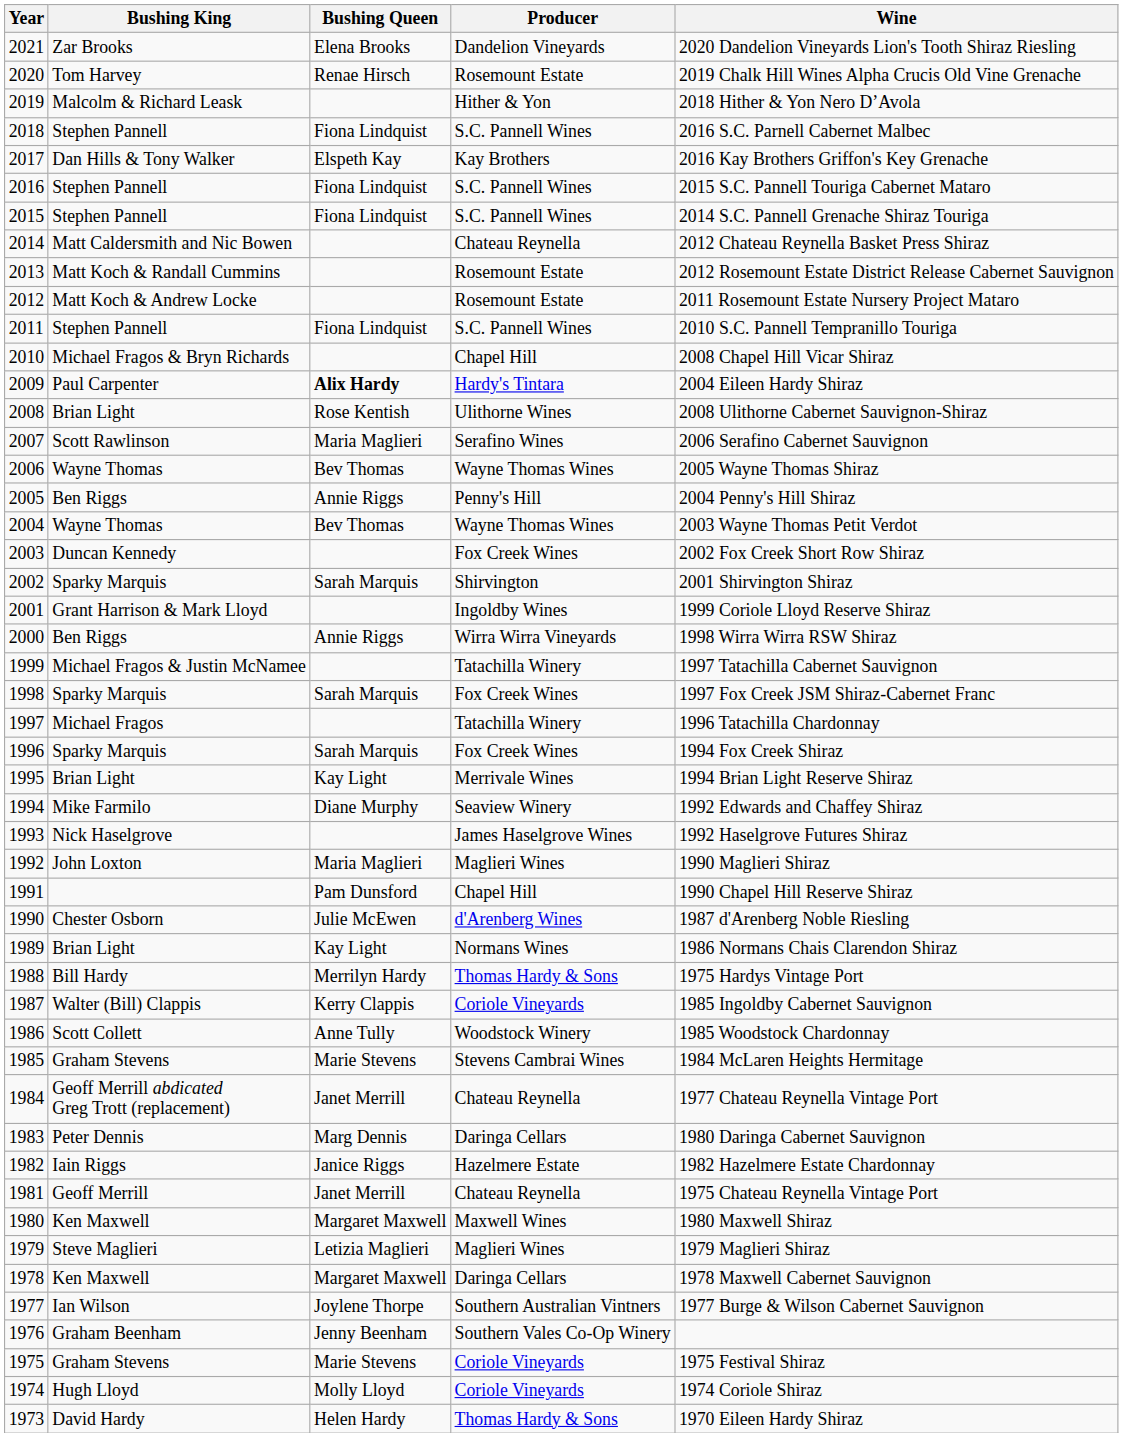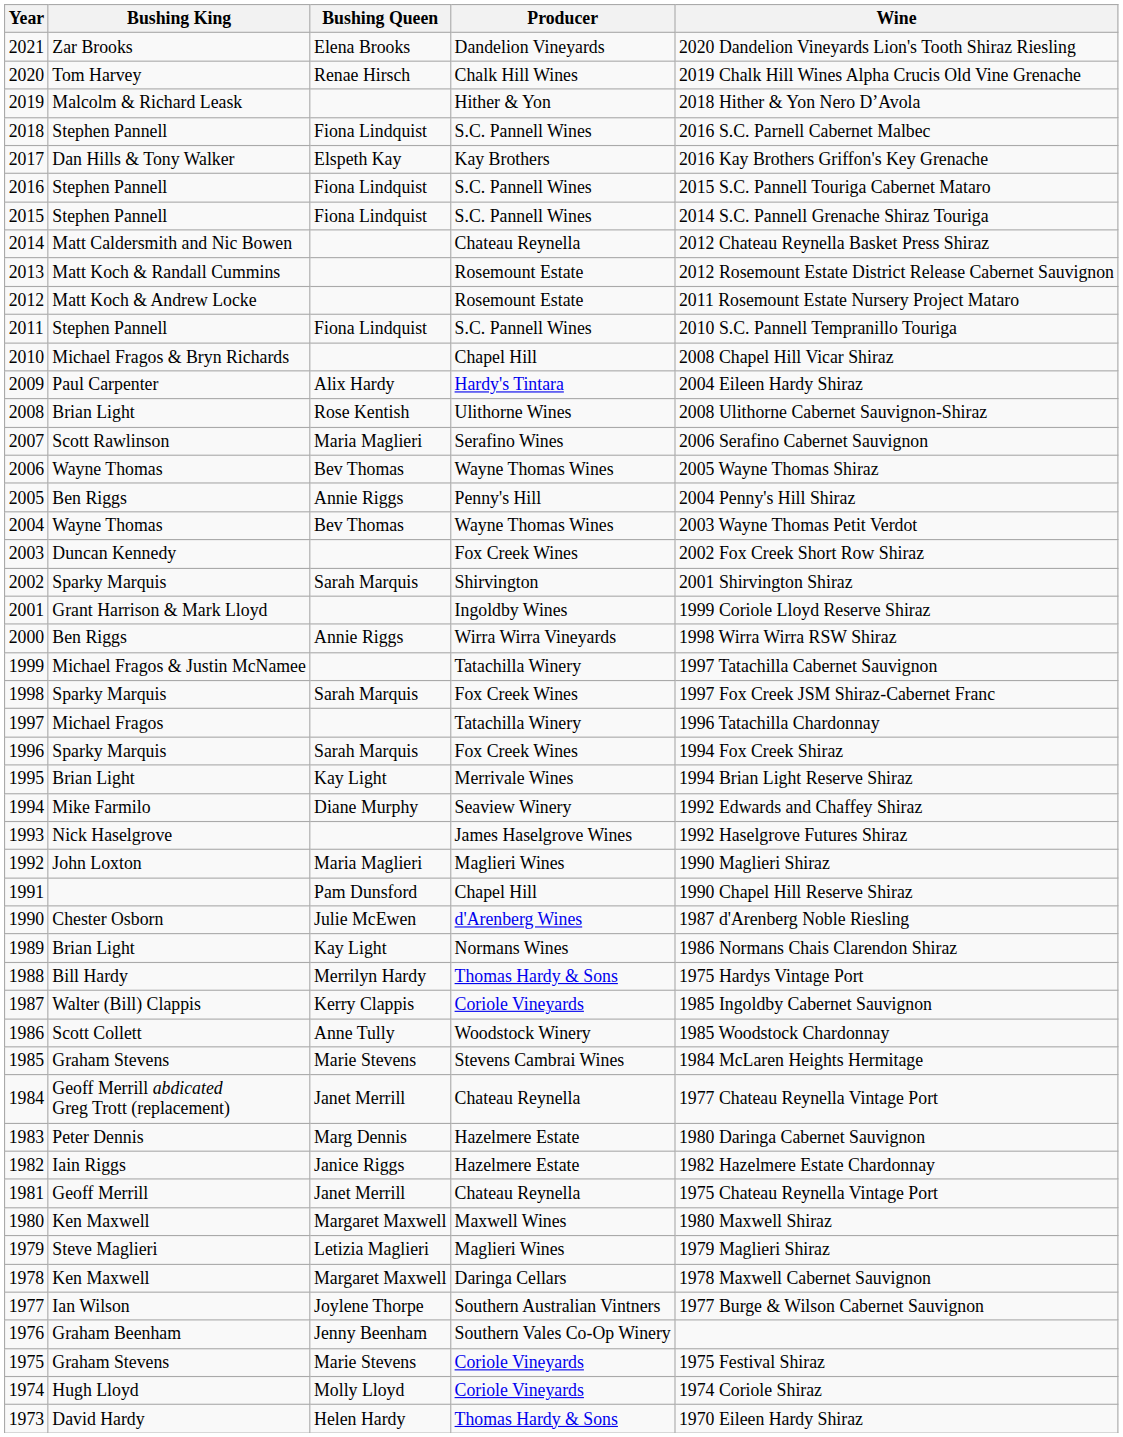2020 | Producer: Rosemount Estate -> Chalk Hill Wines
2009 | Bushing Queen: bold -> normal
1983 | Producer: Daringa Cellars -> Hazelmere Estate
